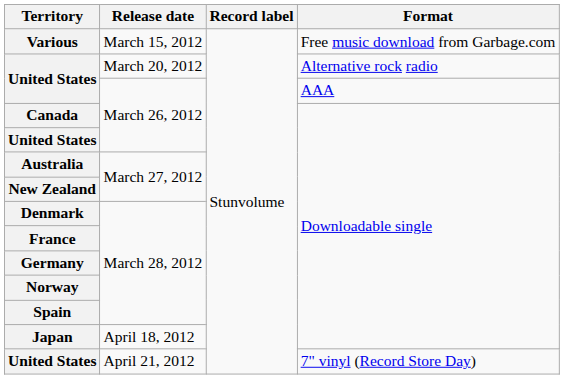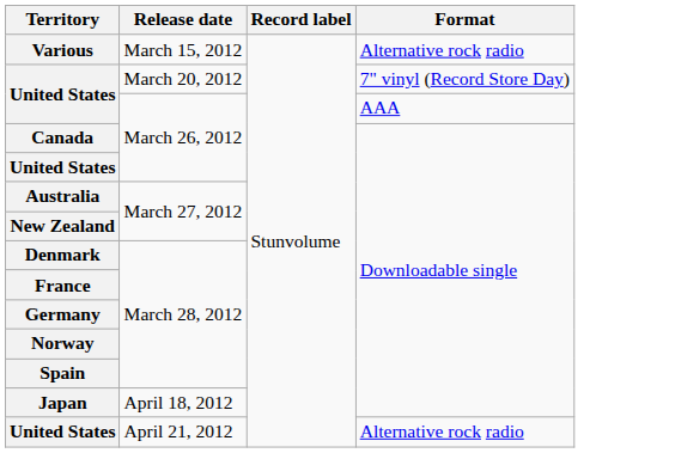March 15, 2012 | Format: Free music download from Garbage.com -> Alternative rock radio
March 20, 2012 | Format: Alternative rock radio -> 7" vinyl (Record Store Day)
April 21, 2012 | Format: 7" vinyl (Record Store Day) -> Alternative rock radio
